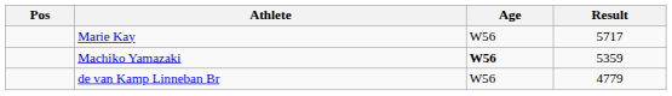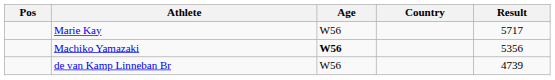+ column: Country
Machiko Yamazaki | Result: 5359 -> 5356
de van Kamp Linneban Br | Result: 4779 -> 4739
